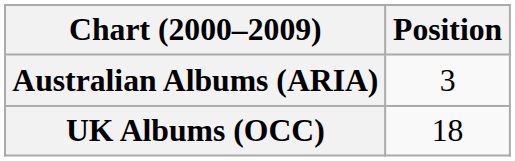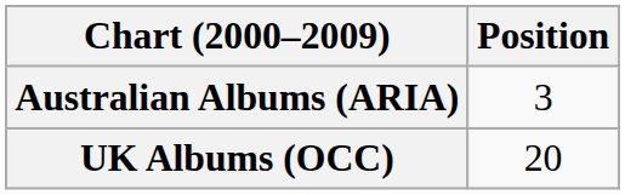UK Albums (OCC) | Position: 18 -> 20
